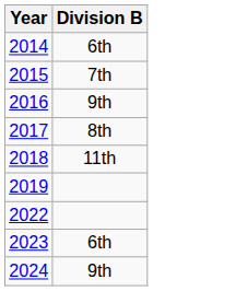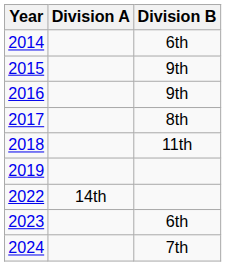+ column: Division A | 14th
2015 | Division B: 7th -> 9th
2024 | Division B: 9th -> 7th
